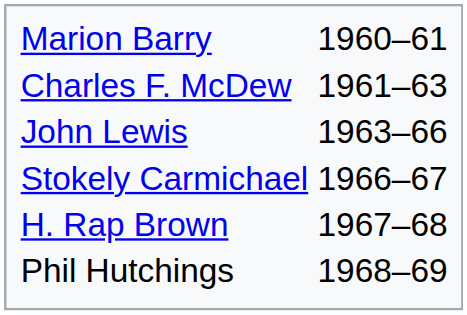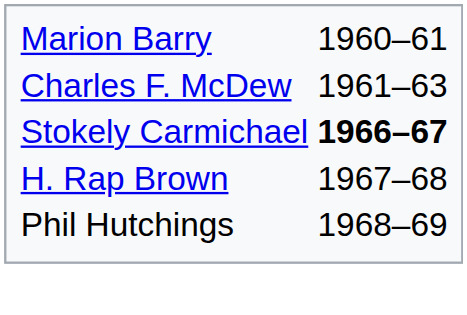- row: John Lewis | 1963–66
Stokely Carmichael | column 2: normal -> bold
